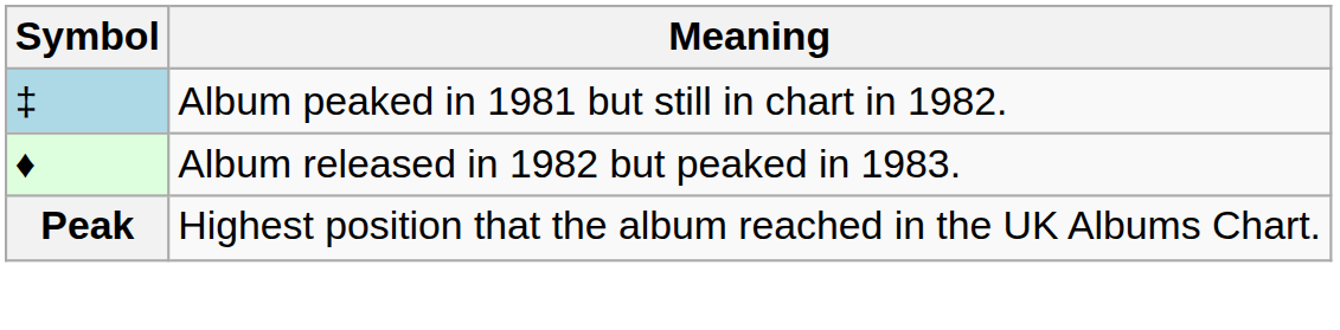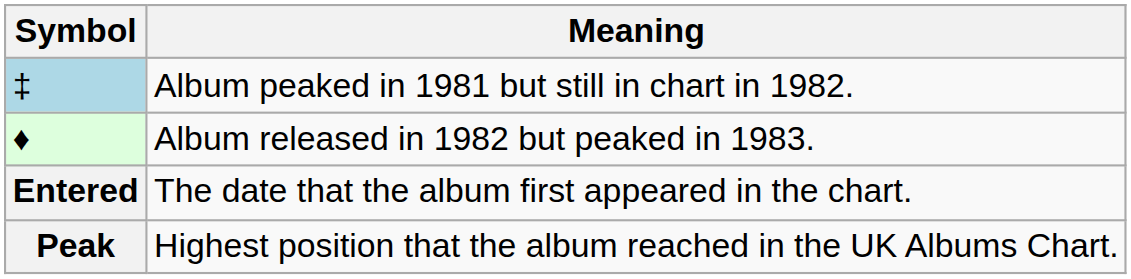+ row: Entered | The date that the album first appeared in the chart.
